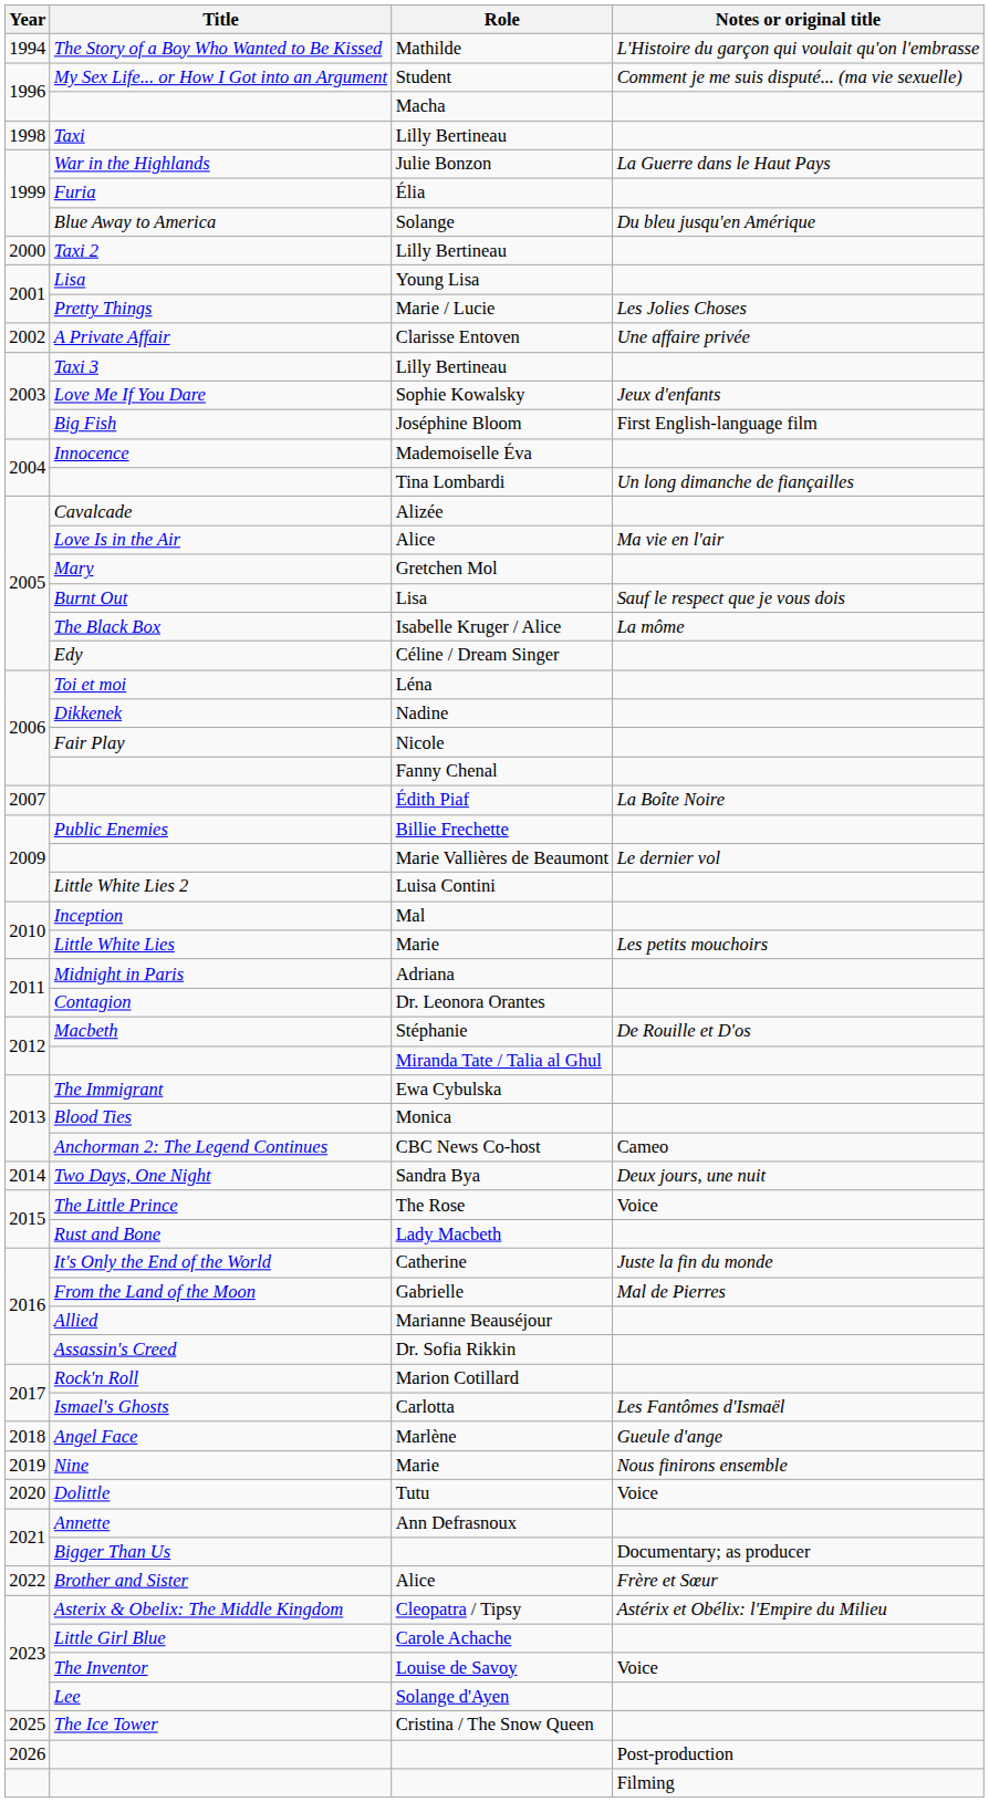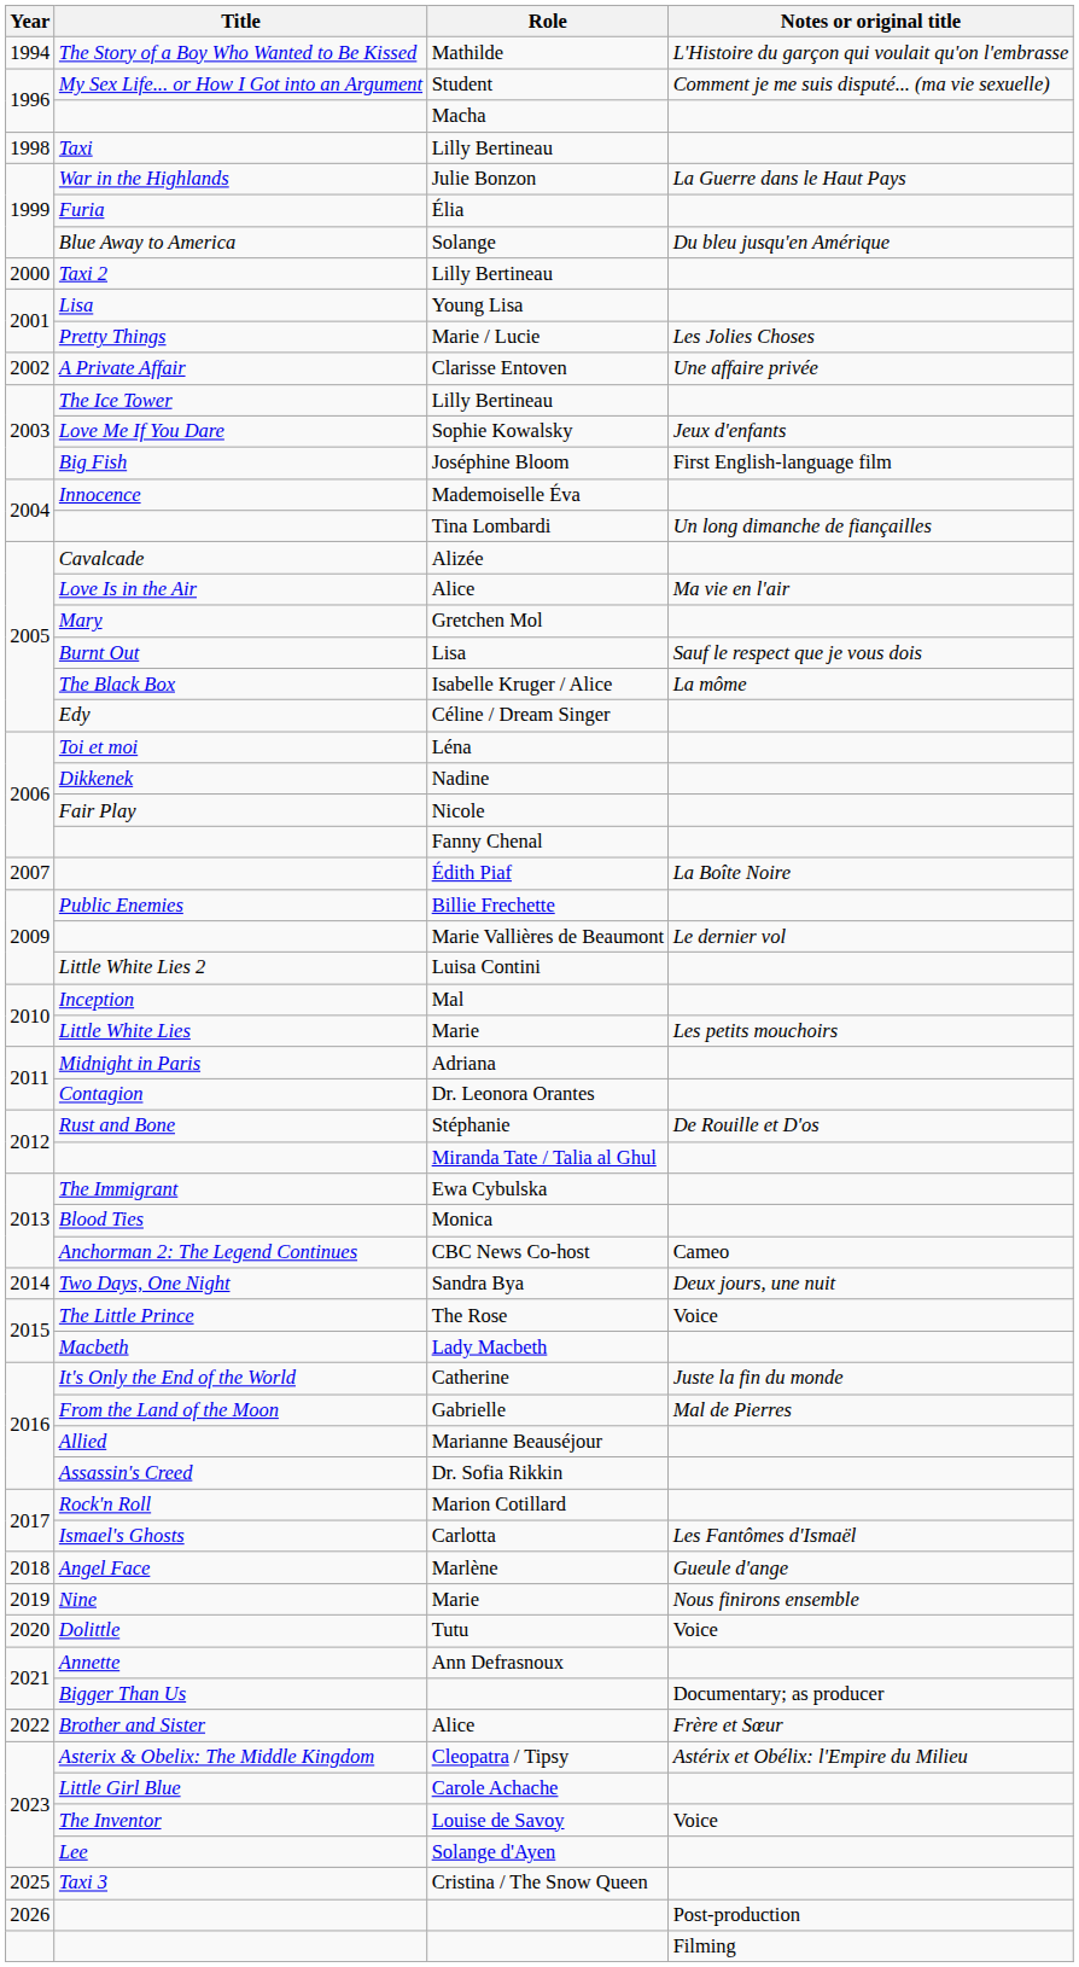2003 / Lilly Bertineau | Title: Taxi 3 -> The Ice Tower
Stéphanie | Title: Macbeth -> Rust and Bone
Lady Macbeth | Title: Rust and Bone -> Macbeth
Cristina / The Snow Queen | Title: The Ice Tower -> Taxi 3
